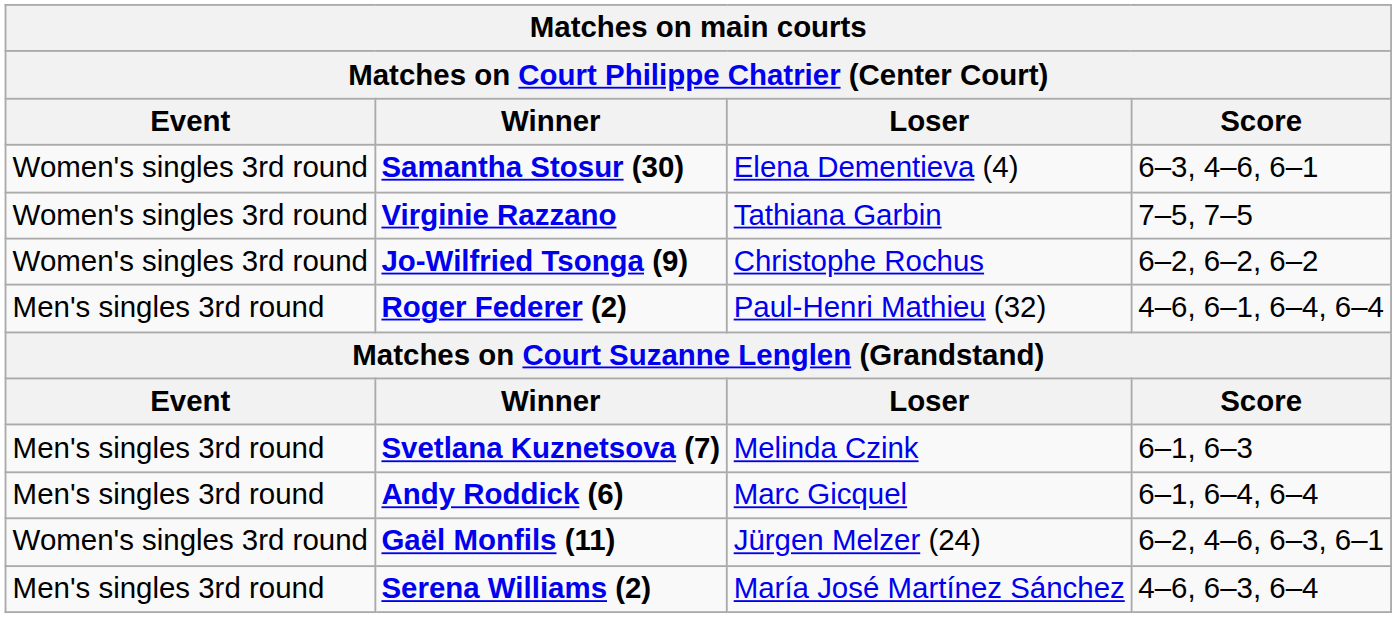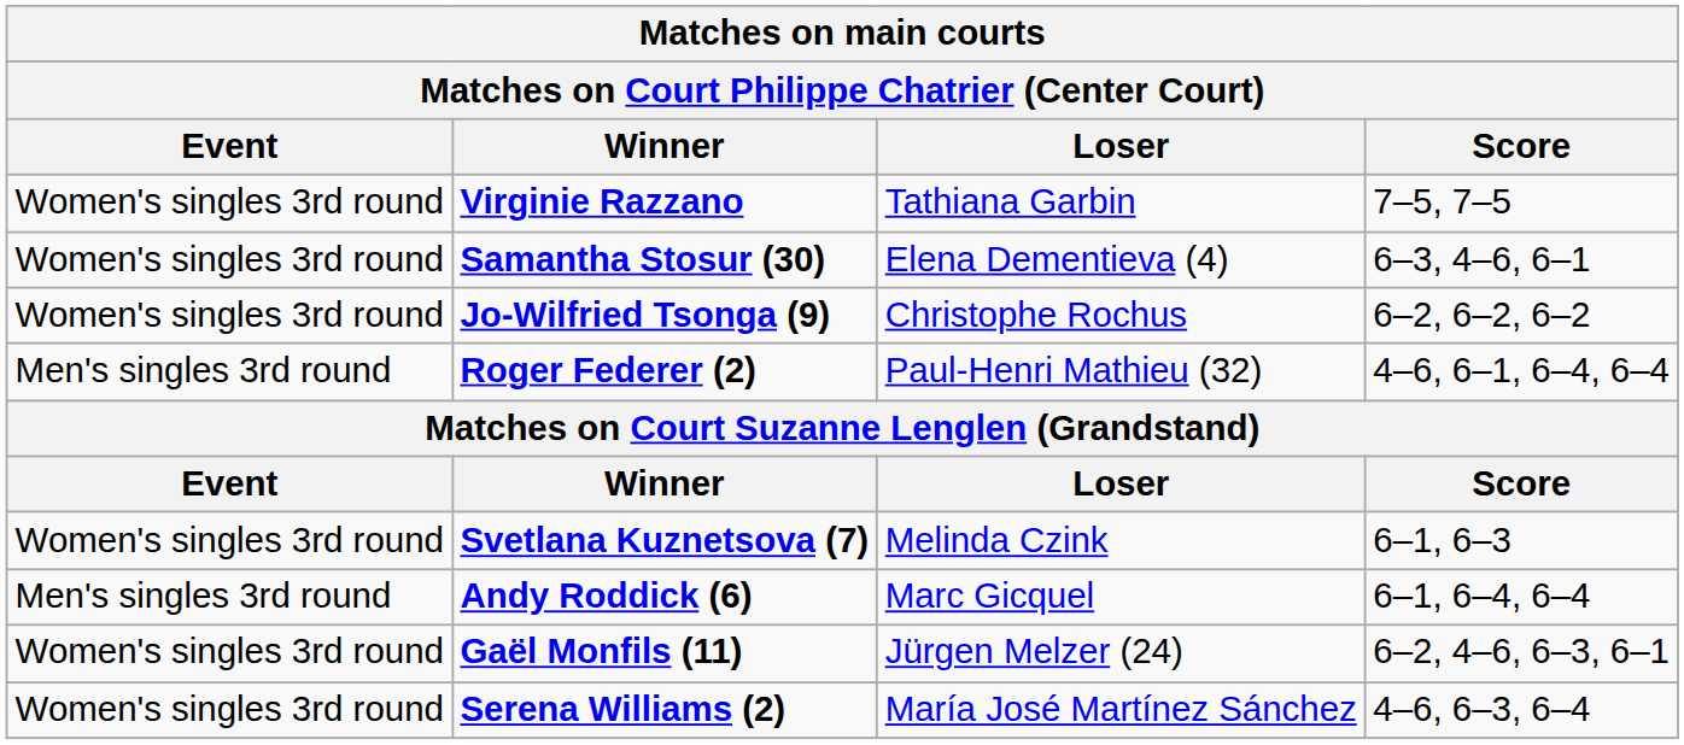rows swapped: Samantha Stosur (30) <-> Virginie Razzano
Svetlana Kuznetsova (7) | Event: Men's singles 3rd round -> Women's singles 3rd round
Serena Williams (2) | Event: Men's singles 3rd round -> Women's singles 3rd round
